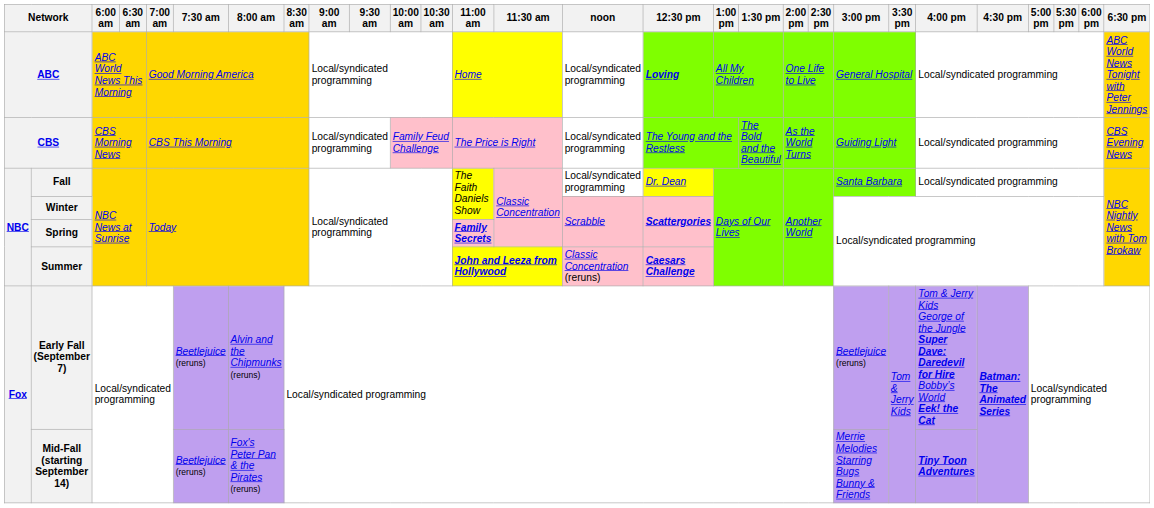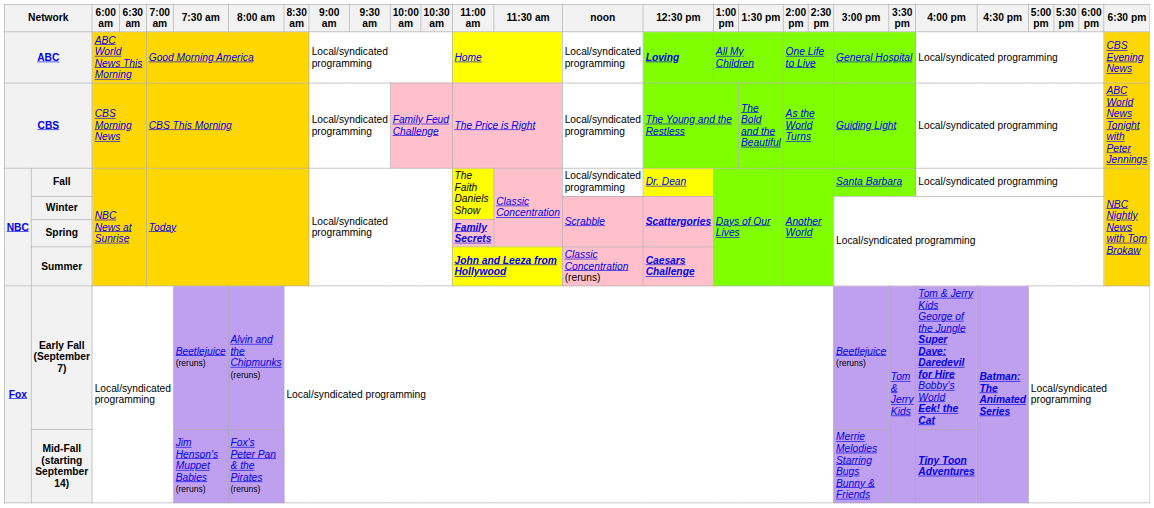ABC | 6:30 pm: ABC World News Tonight with Peter Jennings -> CBS Evening News
CBS | 6:30 pm: CBS Evening News -> ABC World News Tonight with Peter Jennings
Mid-Fall (starting September 14) | 7:30 am: Beetlejuice (reruns) -> Jim Henson's Muppet Babies (reruns)
